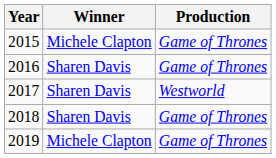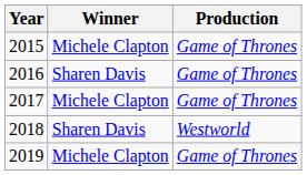2017 | Winner: Sharen Davis -> Michele Clapton
2017 | Production: Westworld -> Game of Thrones
2018 | Production: Game of Thrones -> Westworld
